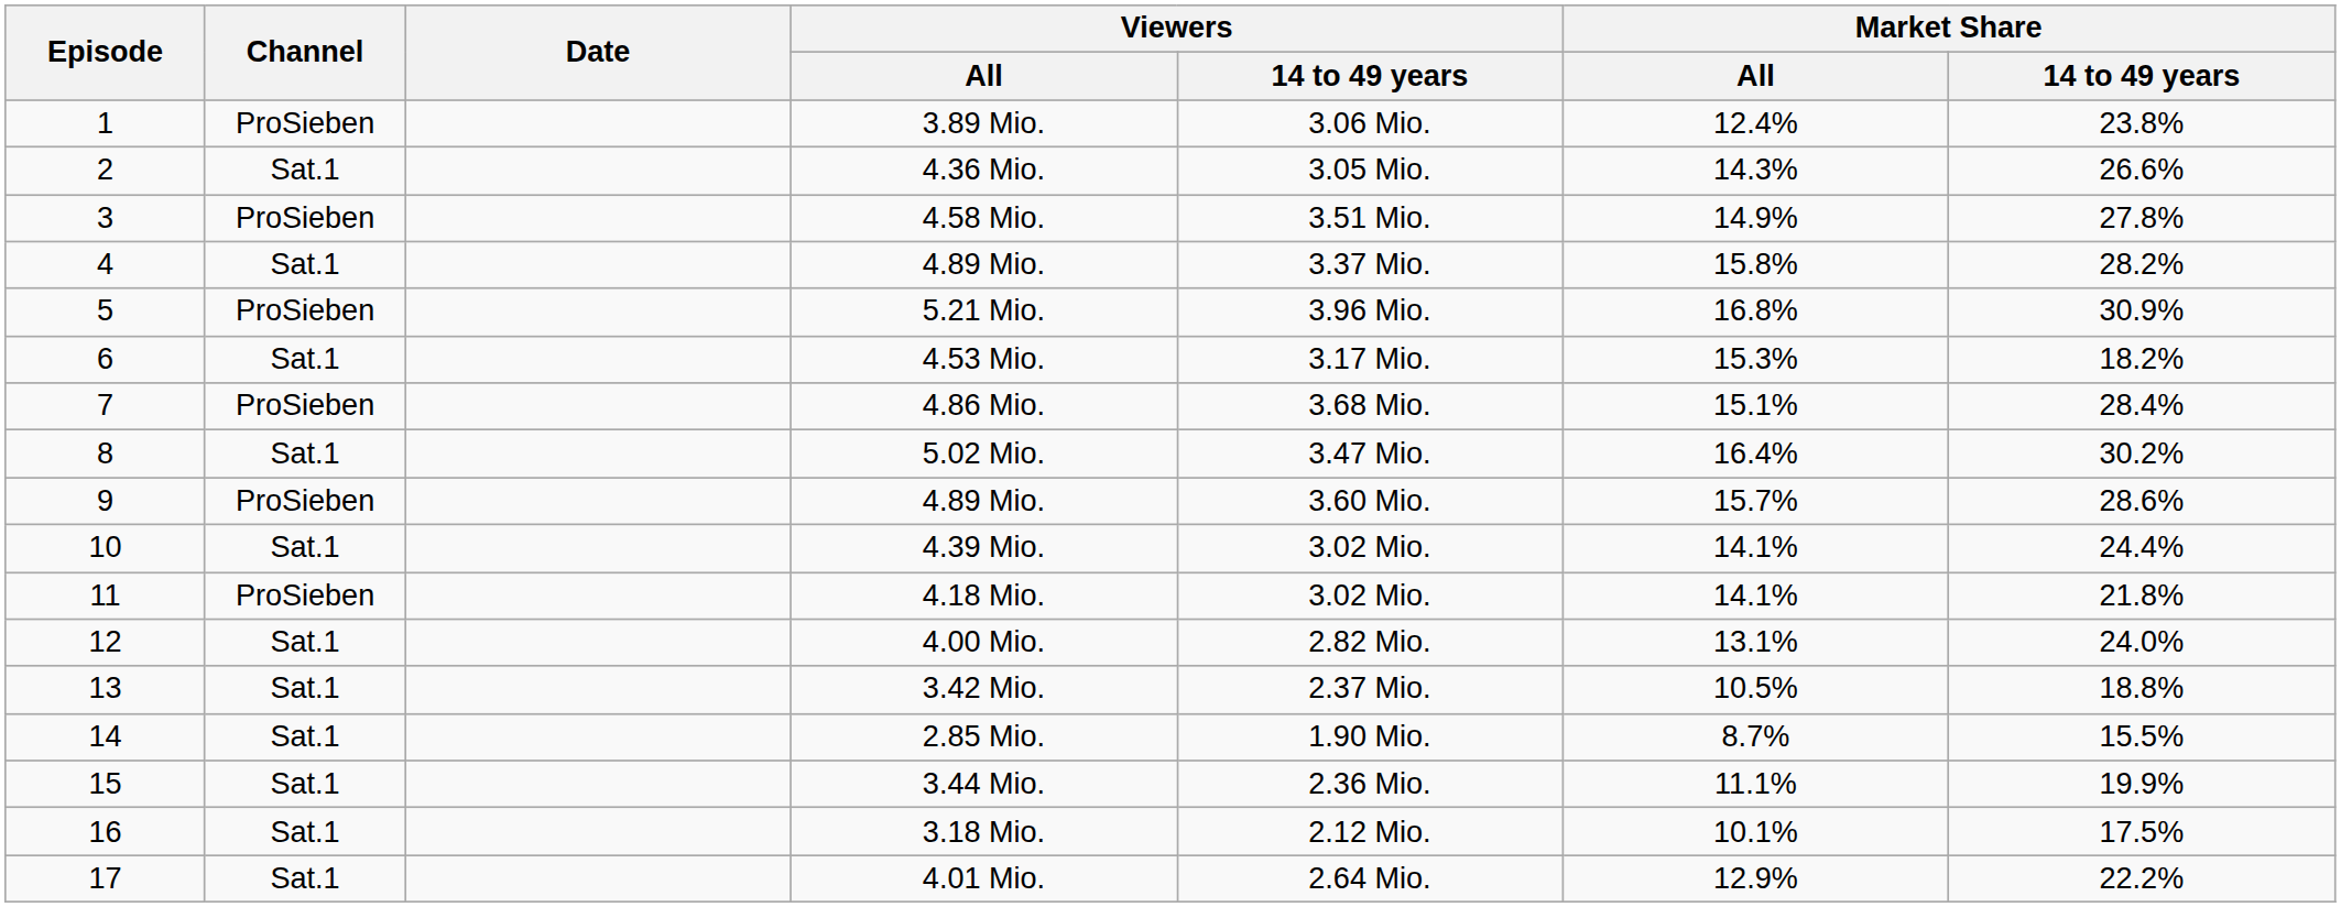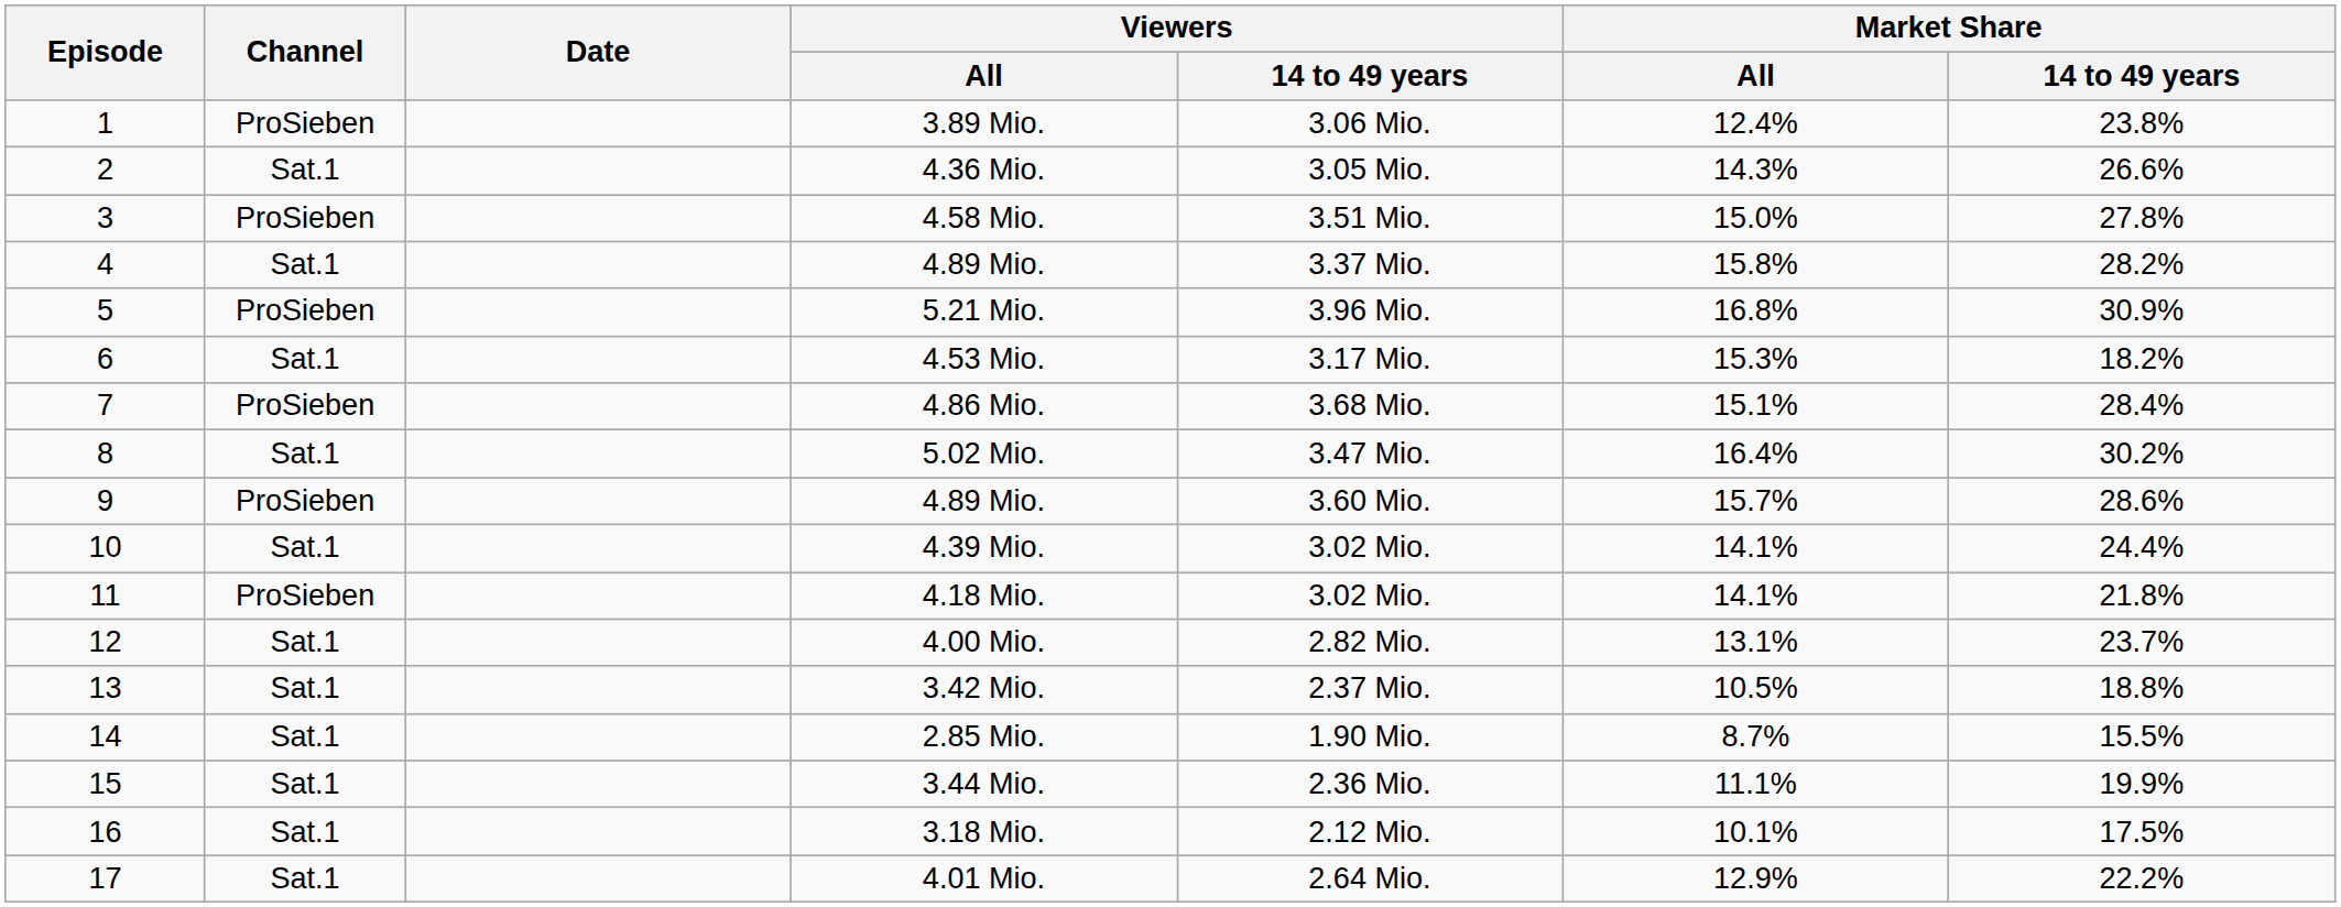4.58 Mio. | Market Share / All: 14.9% -> 15.0%
4.00 Mio. | Market Share / 14 to 49 years: 24.0% -> 23.7%
